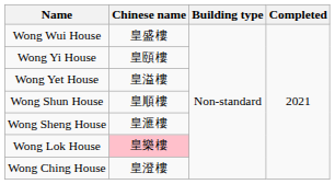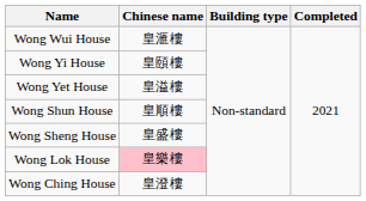Wong Wui House | Chinese name: 皇盛樓 -> 皇滙樓
Wong Sheng House | Chinese name: 皇滙樓 -> 皇盛樓
